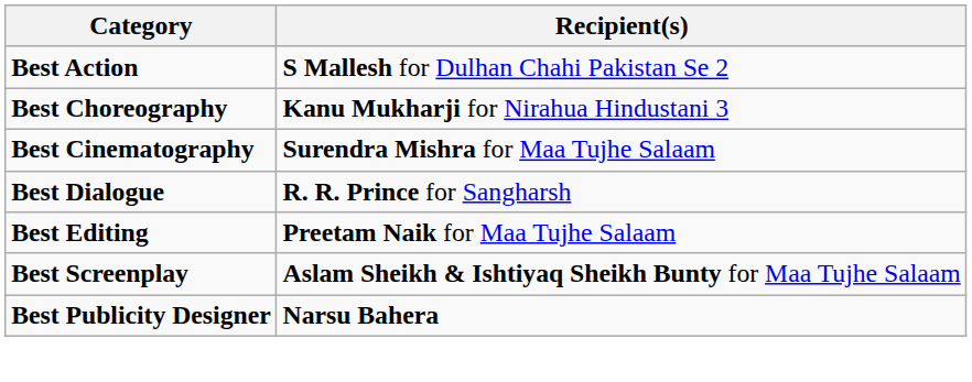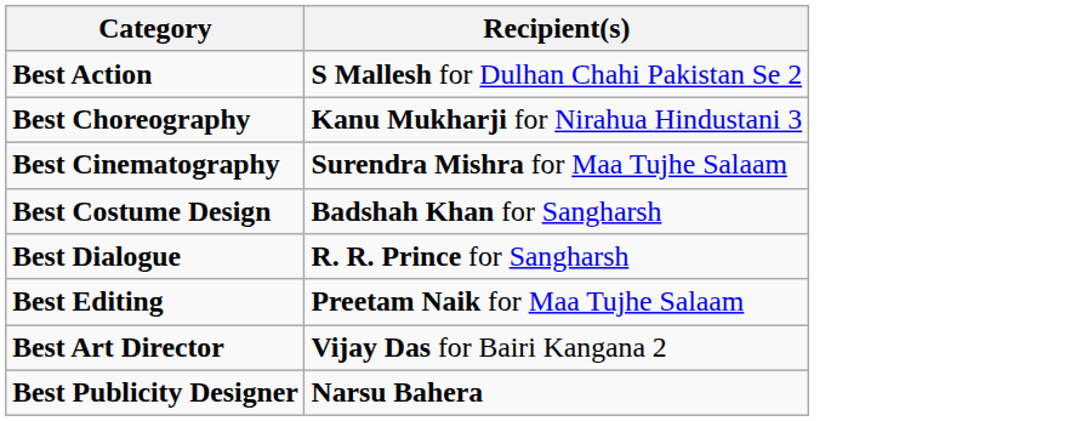+ row: Best Costume Design | Badshah Khan for Sangharsh
- row: Best Screenplay | Aslam Sheikh & Ishtiyaq Sheikh Bunty for Maa Tujhe Salaam
+ row: Best Art Director | Vijay Das for Bairi Kangana 2
